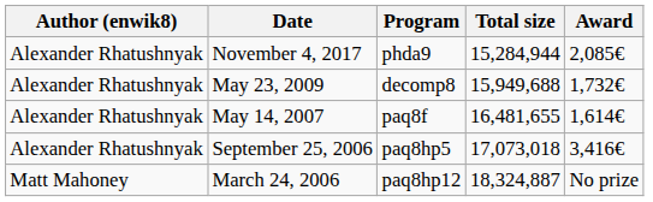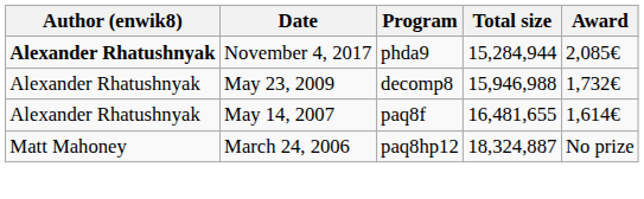November 4, 2017 | Author (enwik8): normal -> bold
May 23, 2009 | Total size: 15,949,688 -> 15,946,988
- row: Alexander Rhatushnyak | September 25, 2006 | paq8hp5 | 17,073,018 | 3,416€
